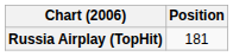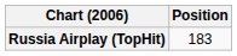Russia Airplay (TopHit) | Position: 181 -> 183
